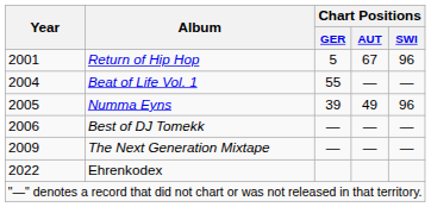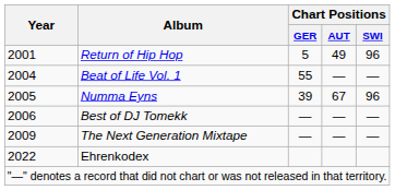Return of Hip Hop | Chart Positions / AUT: 67 -> 49
Numma Eyns | Chart Positions / AUT: 49 -> 67
